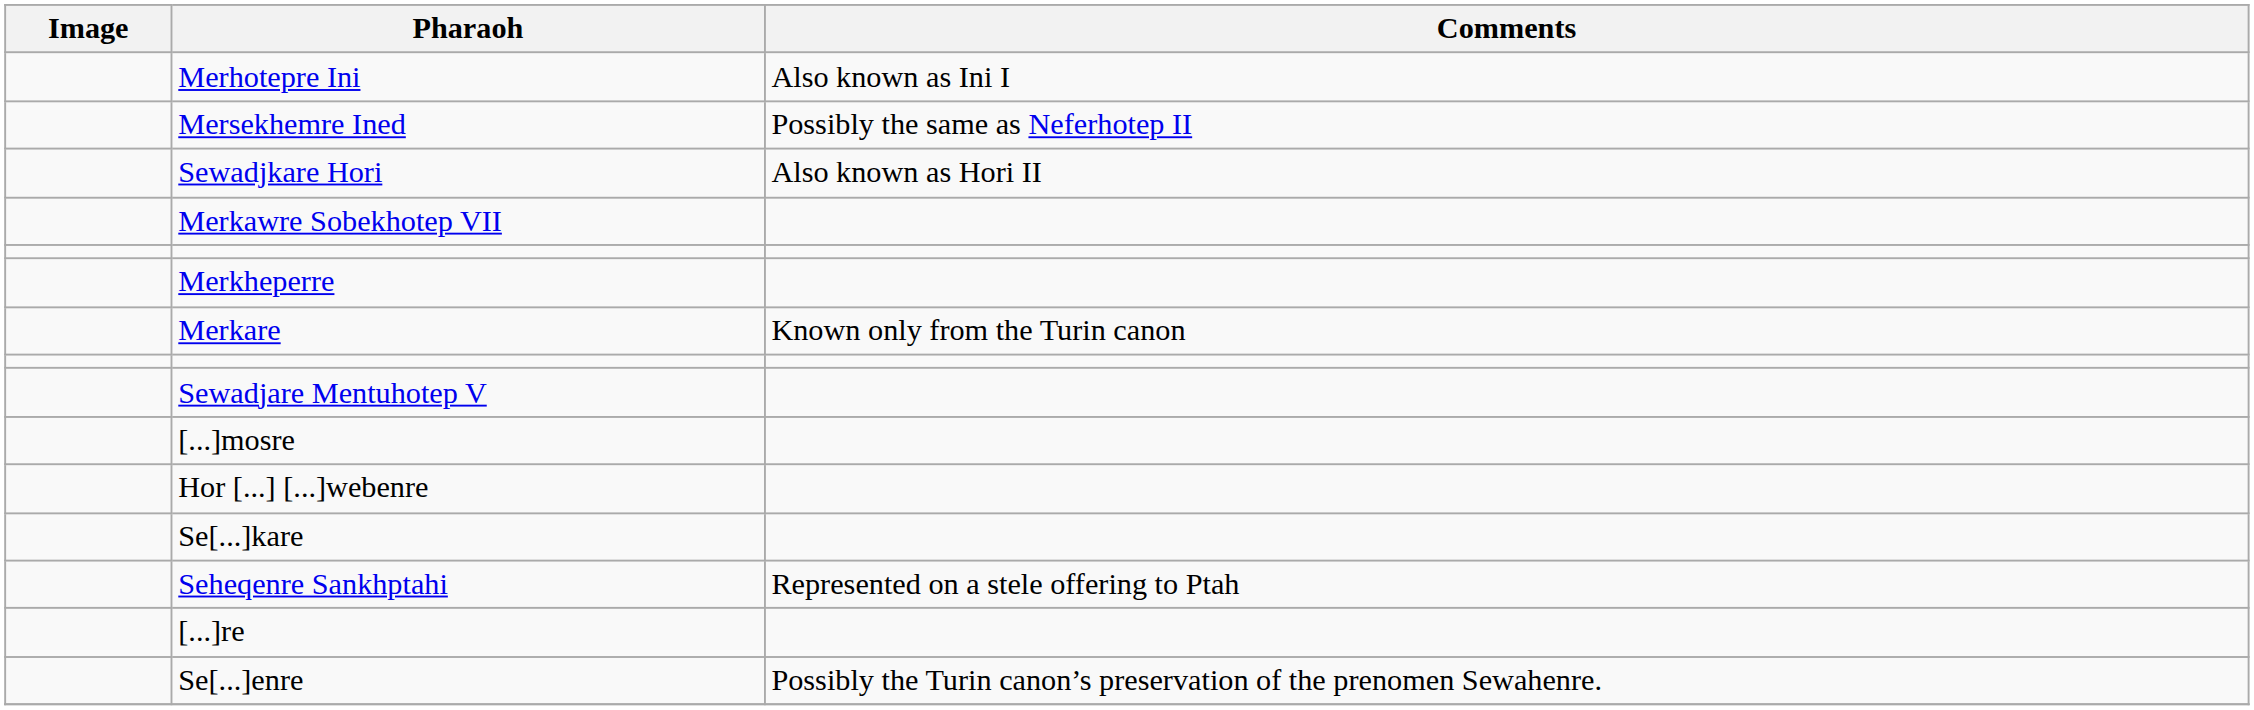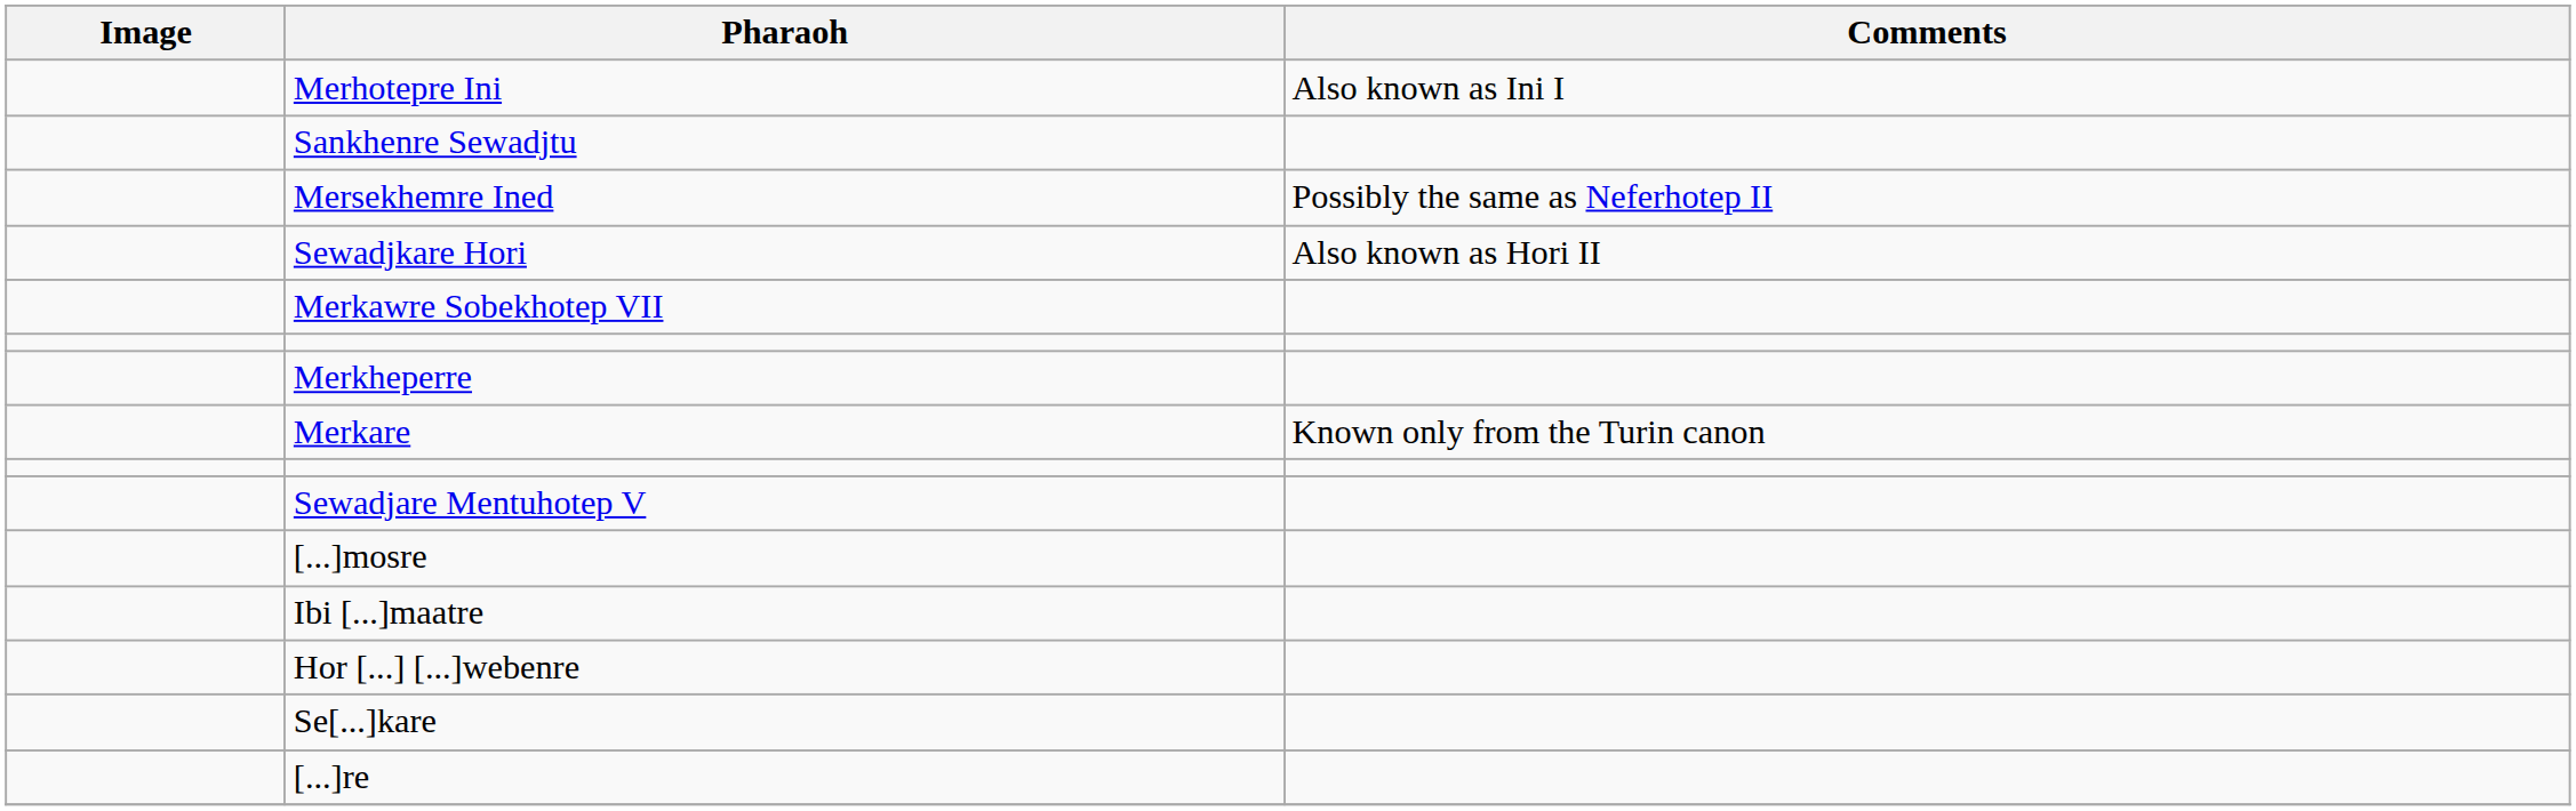+ row: Sankhenre Sewadjtu
+ row: Ibi [...]maatre
- row: Seheqenre Sankhptahi | Represented on a stele offering to Ptah
- row: Se[...]enre | Possibly the Turin canon’s preservation of the prenomen Sewahenre.
